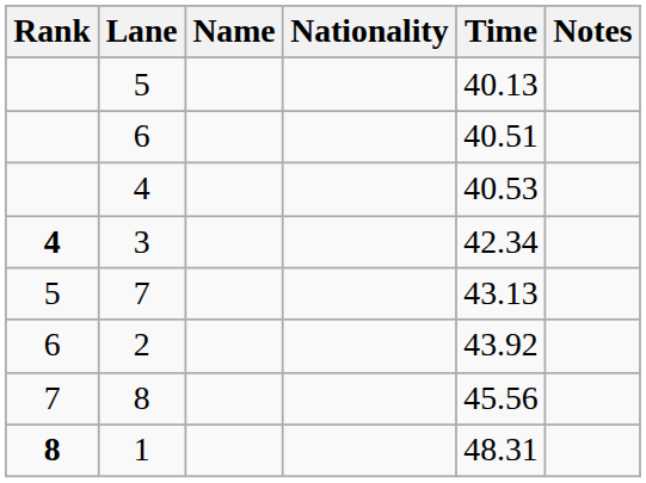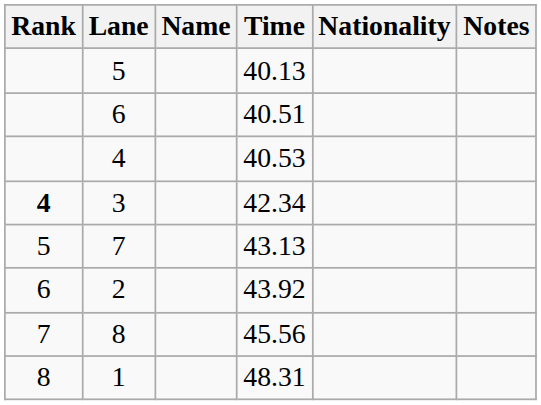columns swapped: Nationality <-> Time
1 | Rank: bold -> normal
